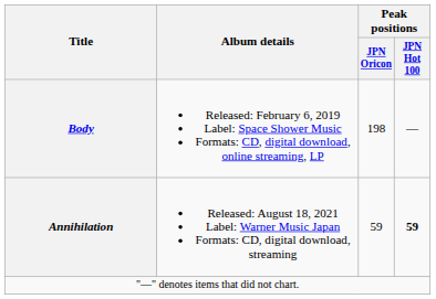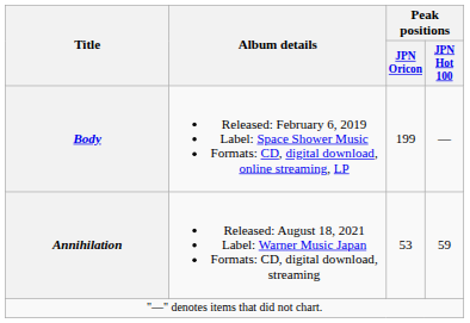Body | Peak positions / JPN Oricon: 198 -> 199
Annihilation | Peak positions / JPN Oricon: 59 -> 53
Annihilation | Peak positions / JPN Hot 100: bold -> normal
